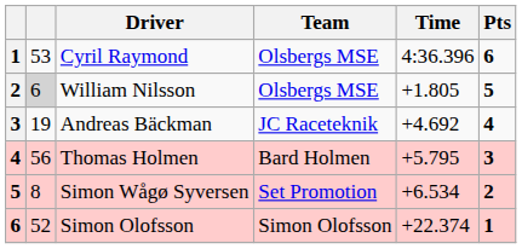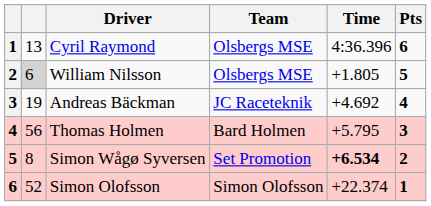Cyril Raymond | column 2: 53 -> 13
Simon Wågø Syversen | Time: normal -> bold
